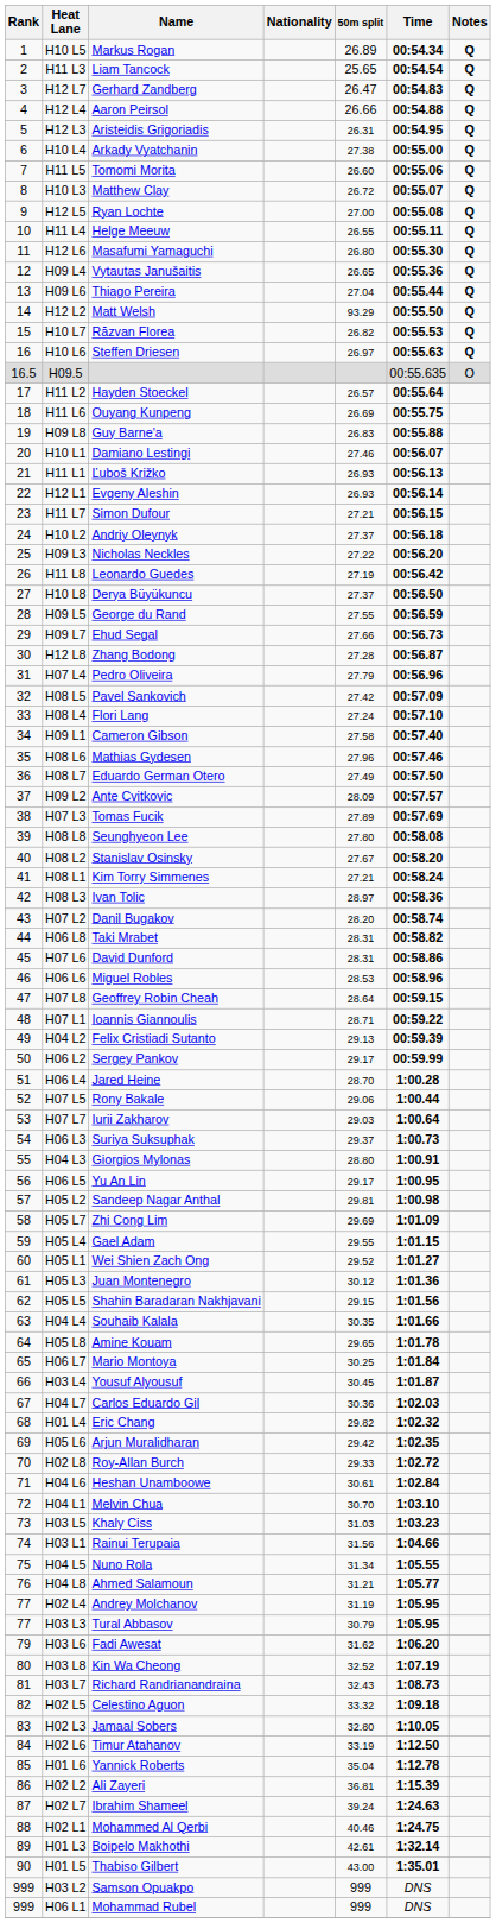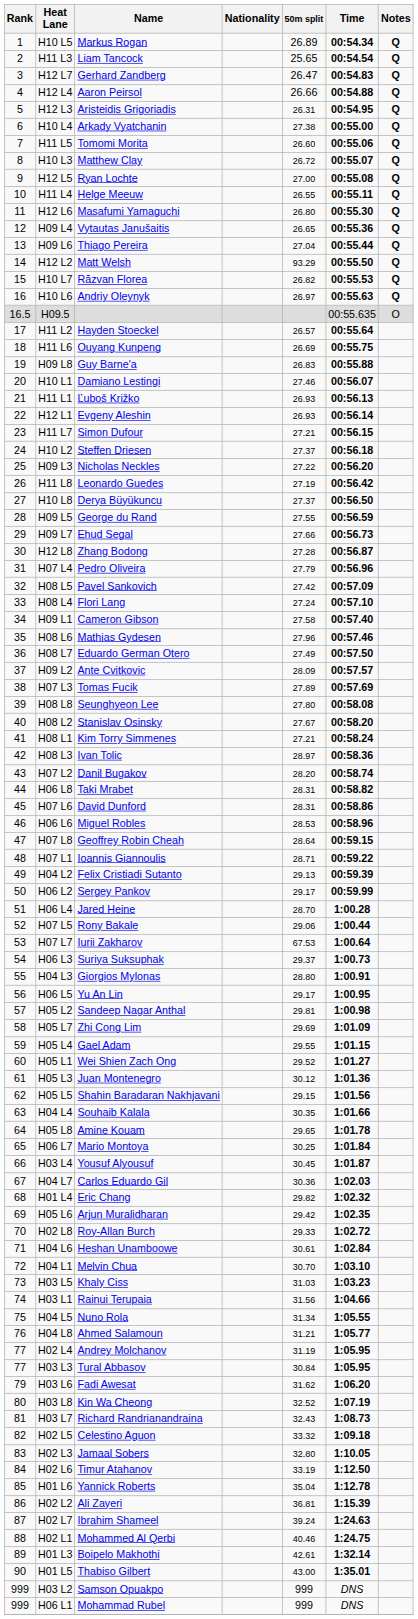H10 L6 | Name: Steffen Driesen -> Andriy Oleynyk
H10 L2 | Name: Andriy Oleynyk -> Steffen Driesen
H07 L7 | 50m split: 29.03 -> 67.53
H03 L3 | 50m split: 30.79 -> 30.84
